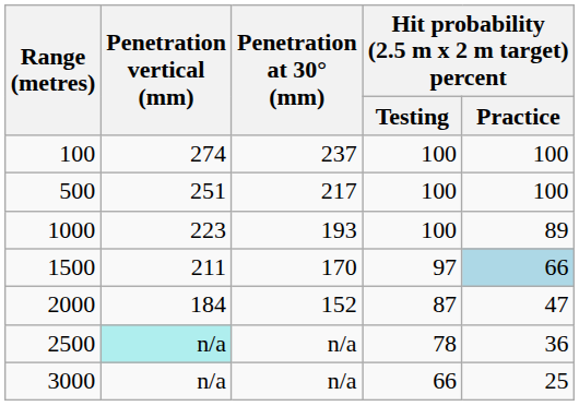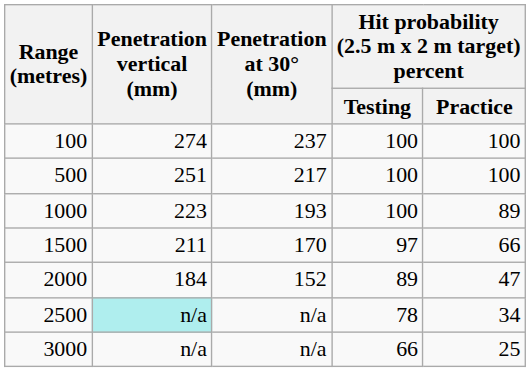1500 | Hit probability (2.5 m x 2 m target) percent / Practice: lightblue background -> no background
2000 | Hit probability (2.5 m x 2 m target) percent / Testing: 87 -> 89
2500 | Hit probability (2.5 m x 2 m target) percent / Practice: 36 -> 34
